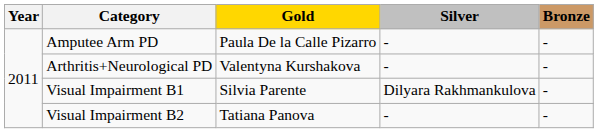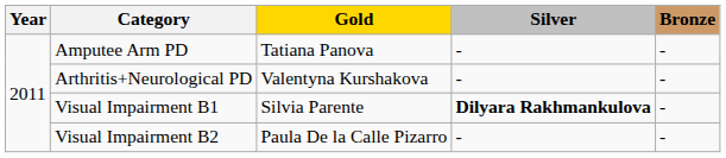Amputee Arm PD | Gold: Paula De la Calle Pizarro -> Tatiana Panova
Visual Impairment B1 | Silver: normal -> bold
Visual Impairment B2 | Gold: Tatiana Panova -> Paula De la Calle Pizarro
